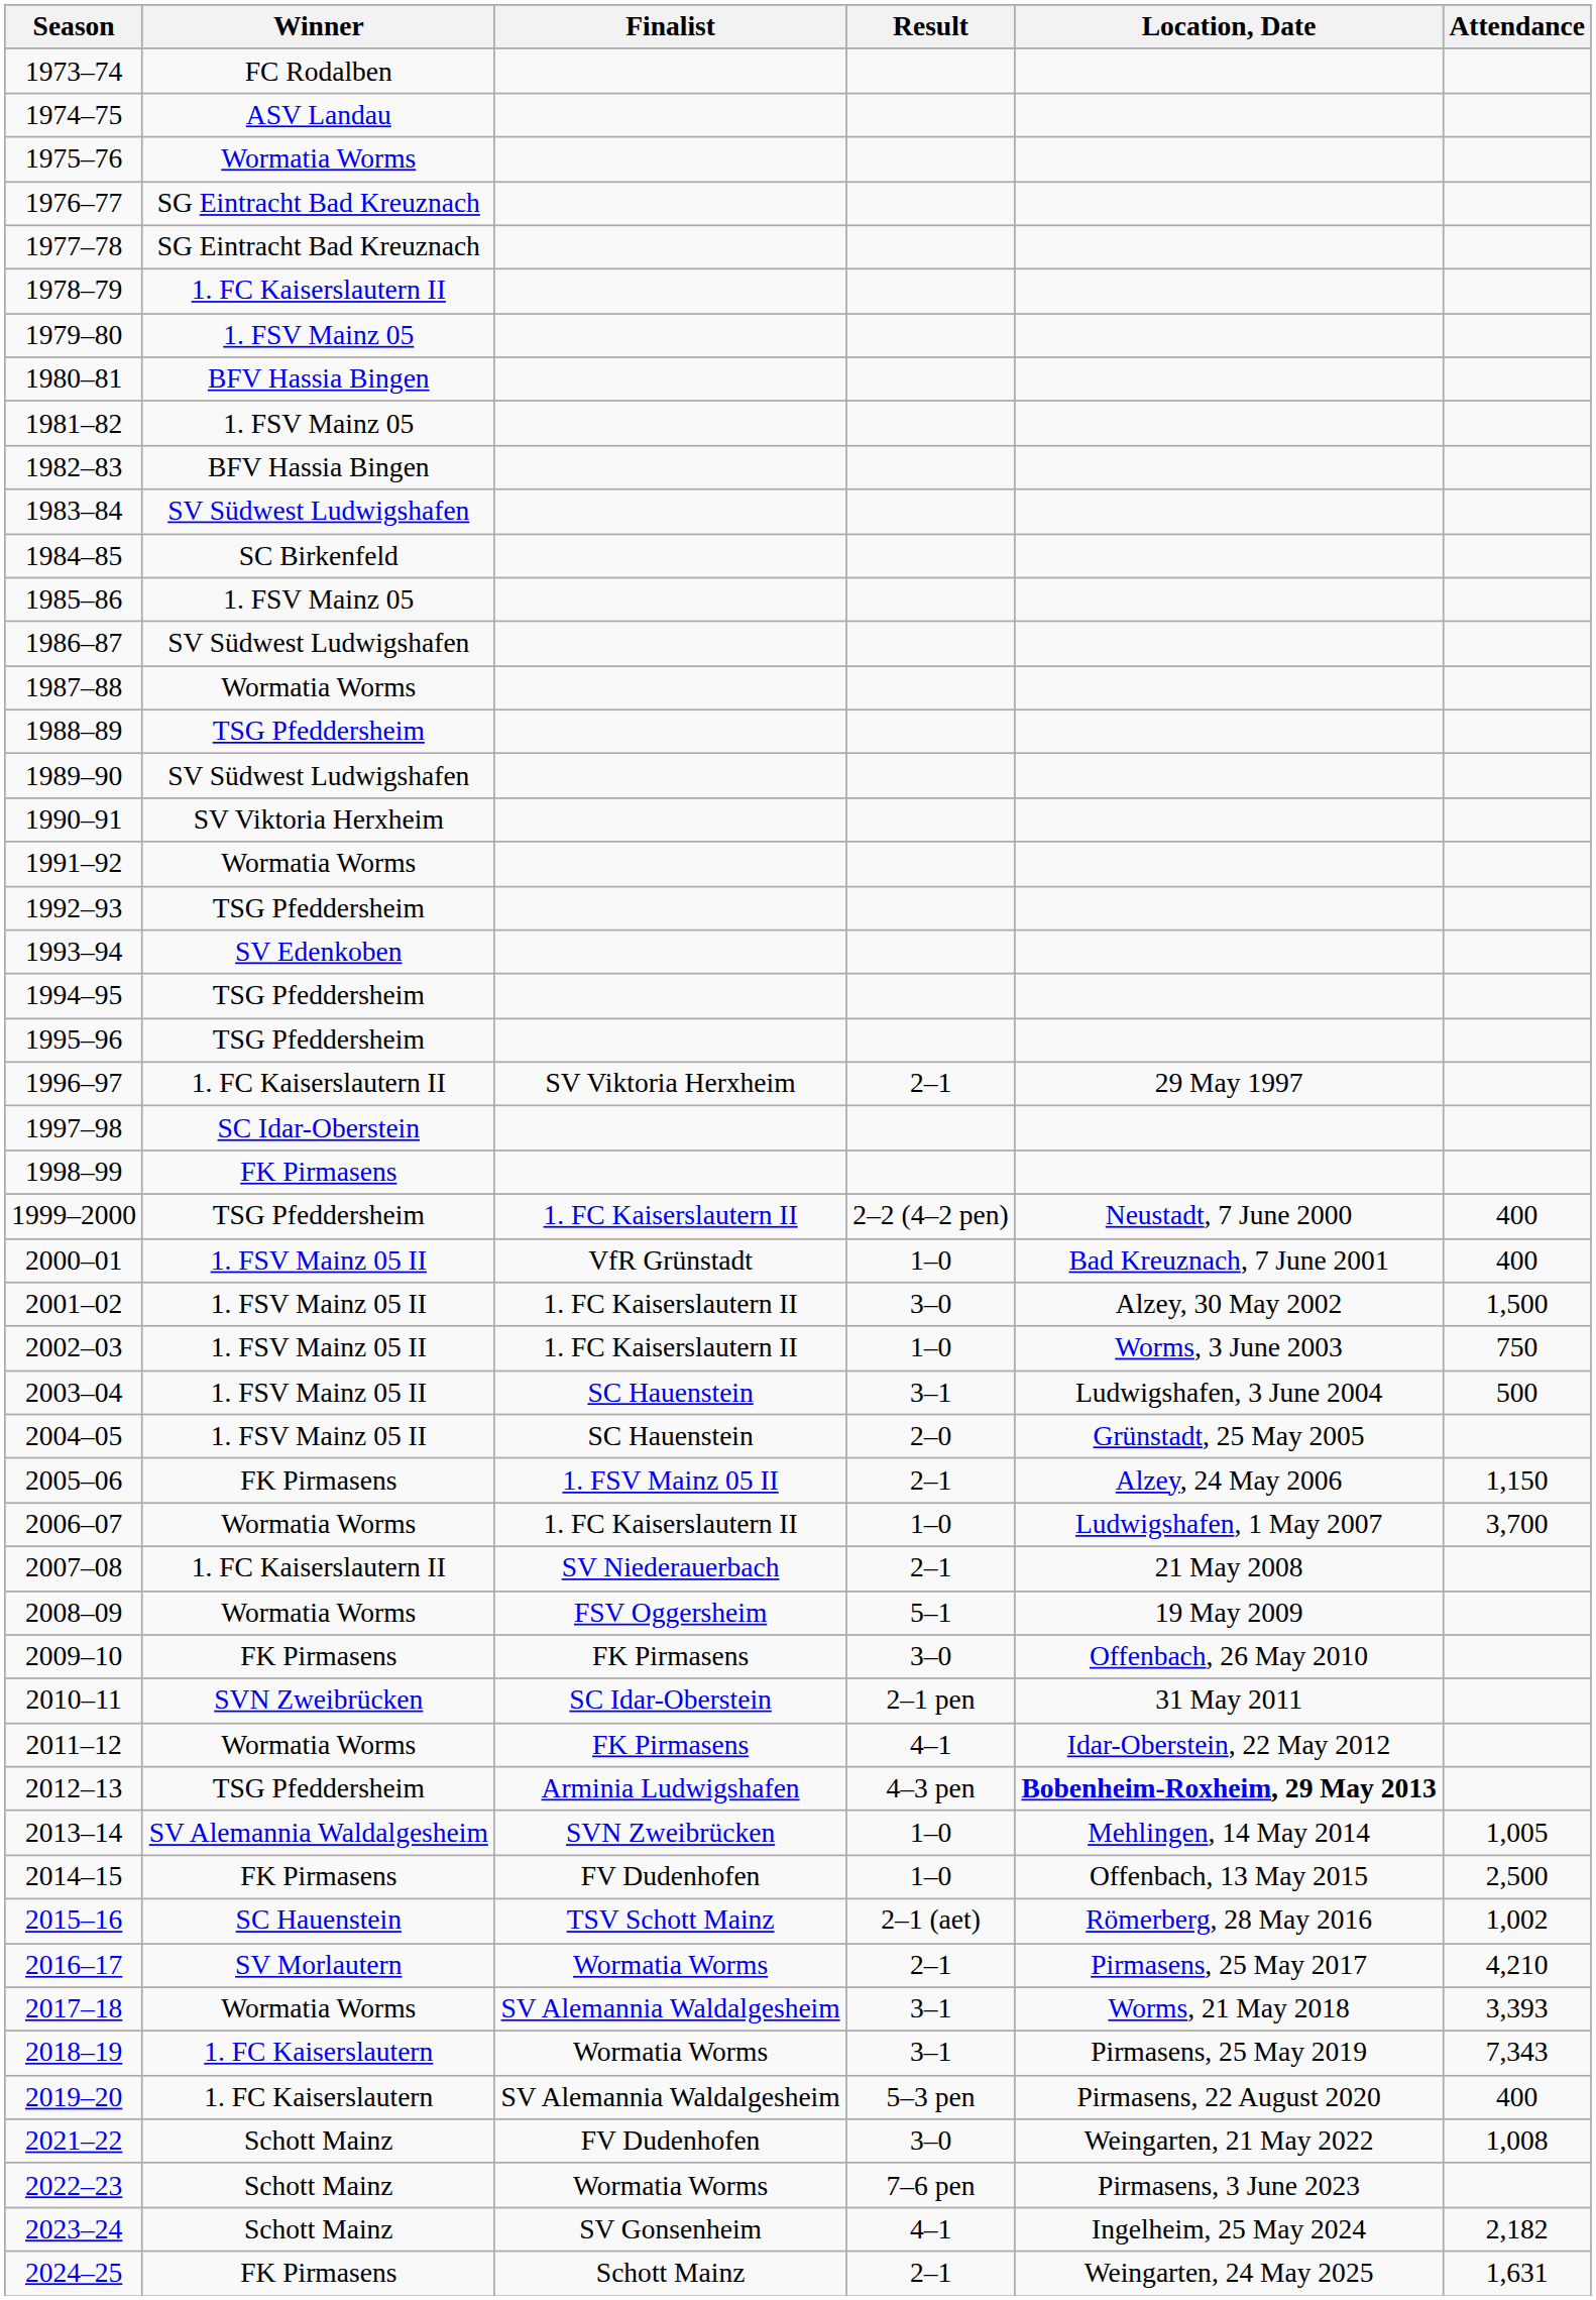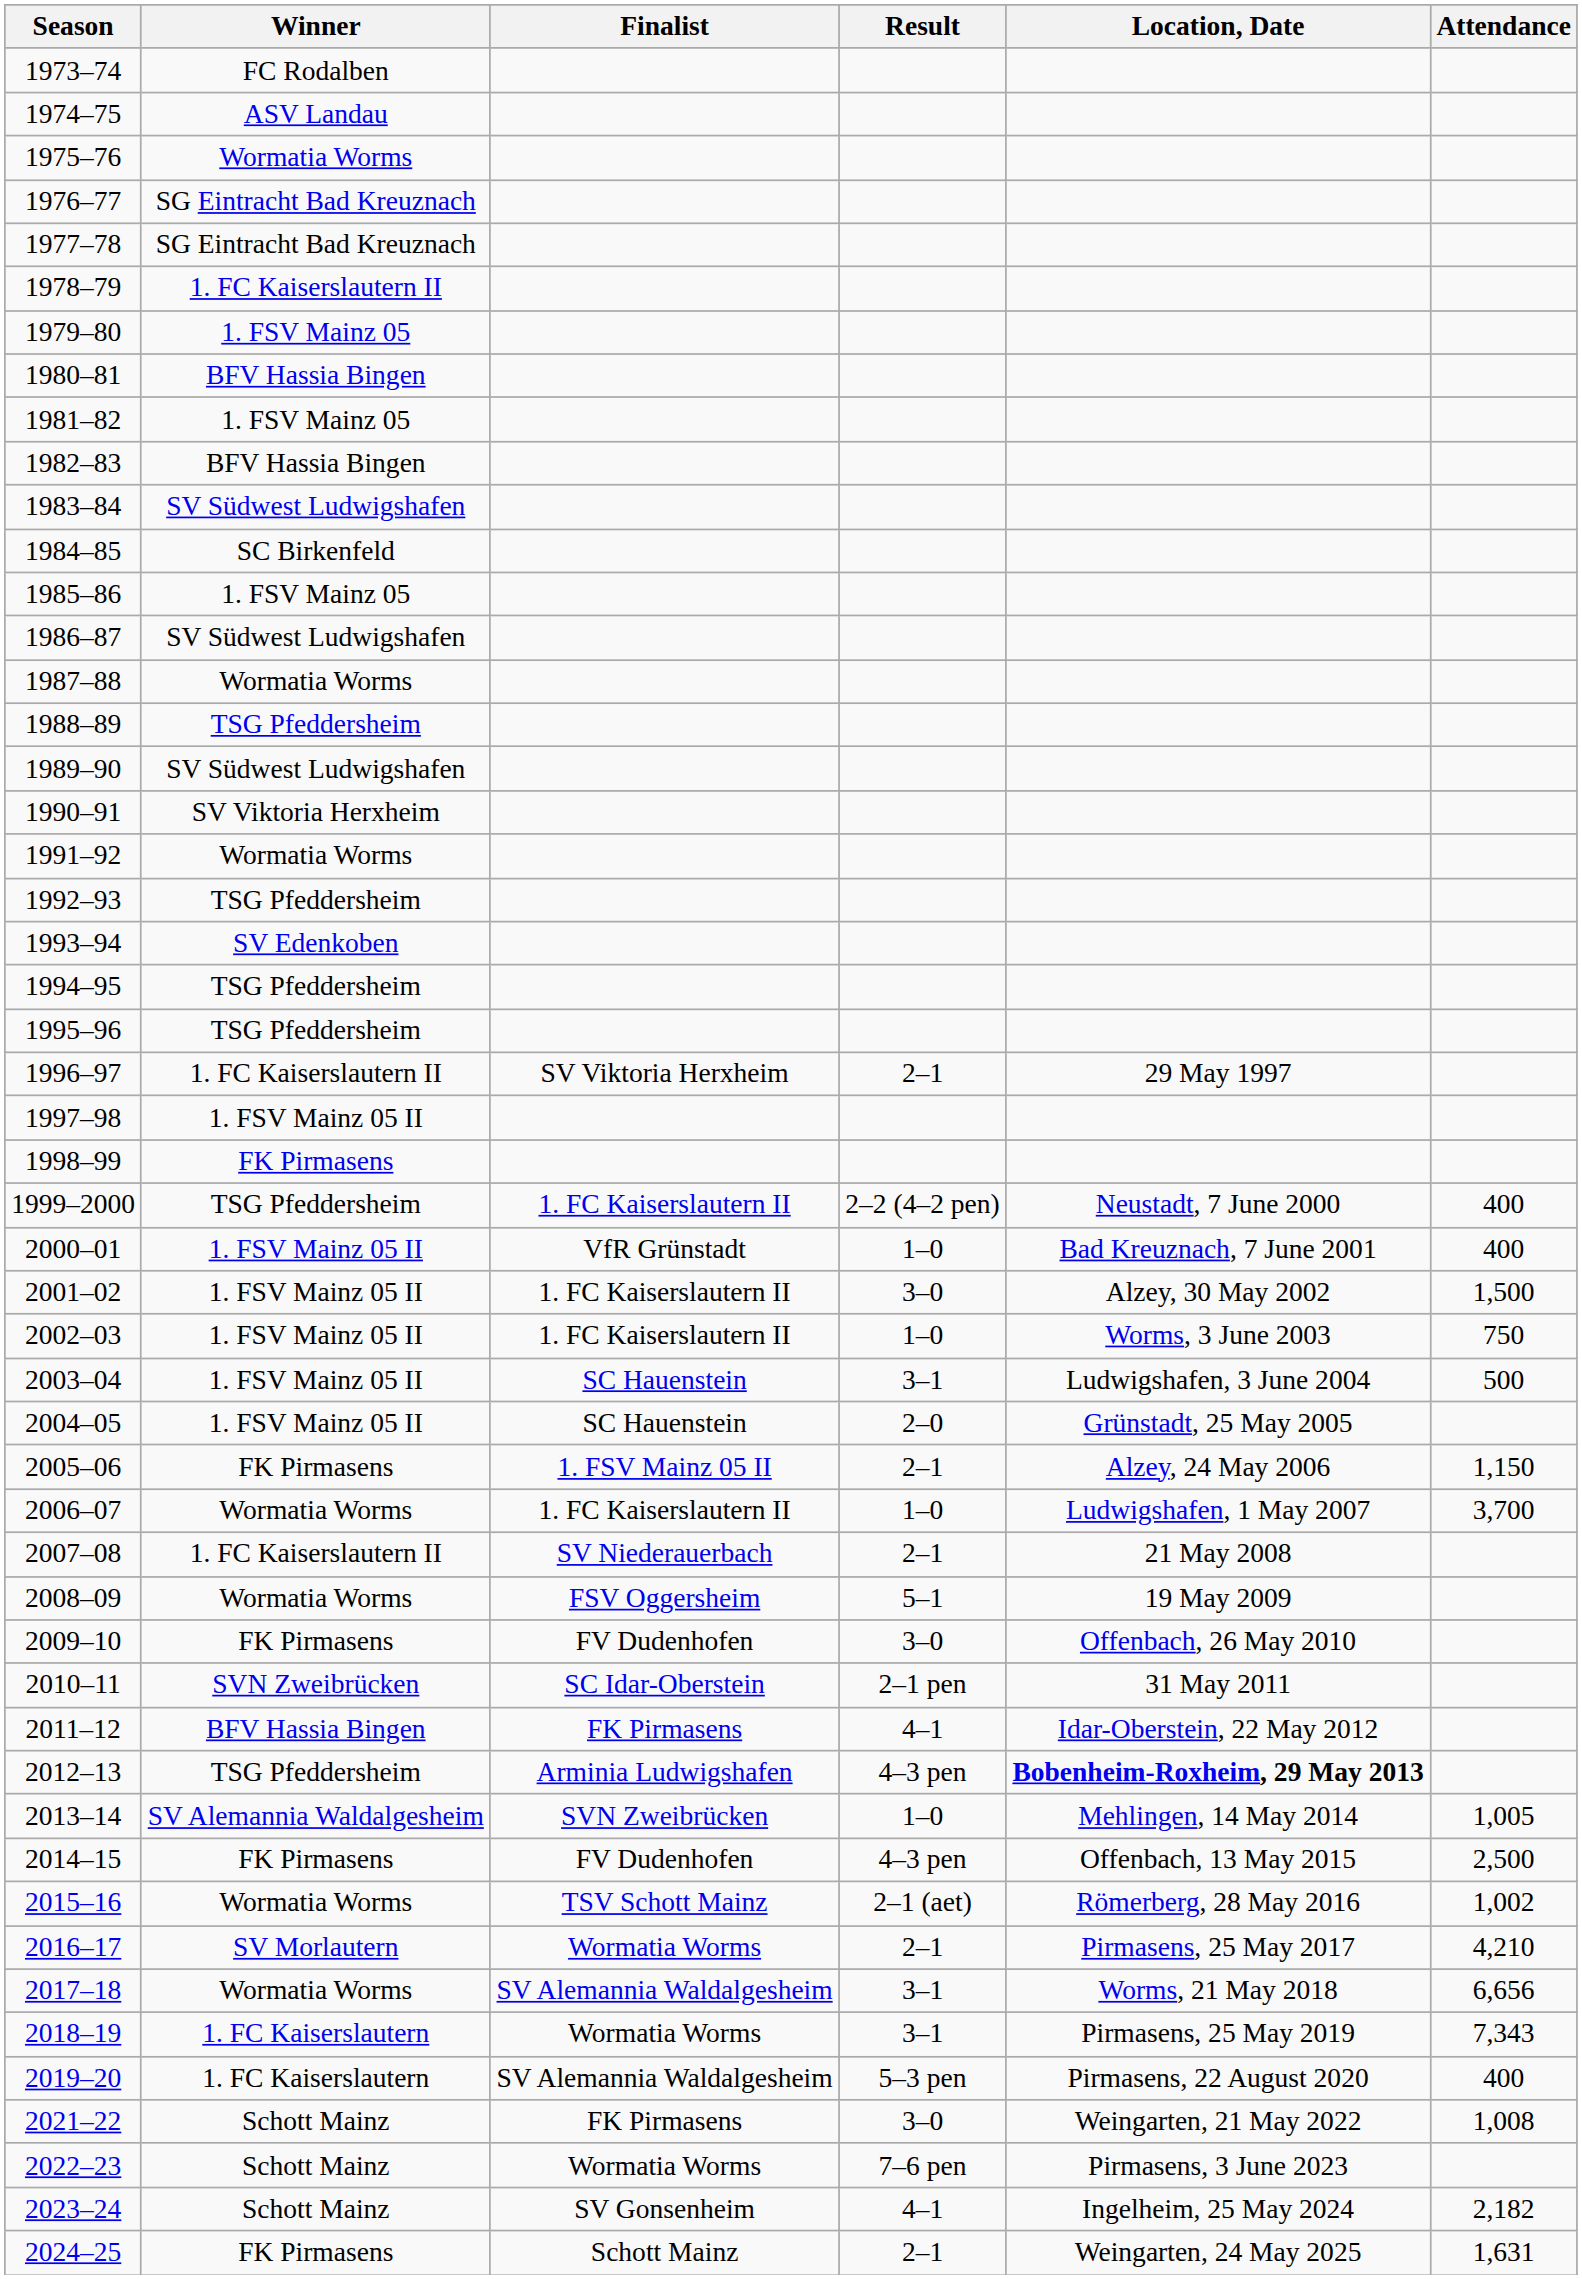1997–98 | Winner: SC Idar-Oberstein -> 1. FSV Mainz 05 II
2009–10 | Finalist: FK Pirmasens -> FV Dudenhofen
2011–12 | Winner: Wormatia Worms -> BFV Hassia Bingen
2014–15 | Result: 1–0 -> 4–3 pen
2015–16 | Winner: SC Hauenstein -> Wormatia Worms
2017–18 | Attendance: 3,393 -> 6,656
2021–22 | Finalist: FV Dudenhofen -> FK Pirmasens
